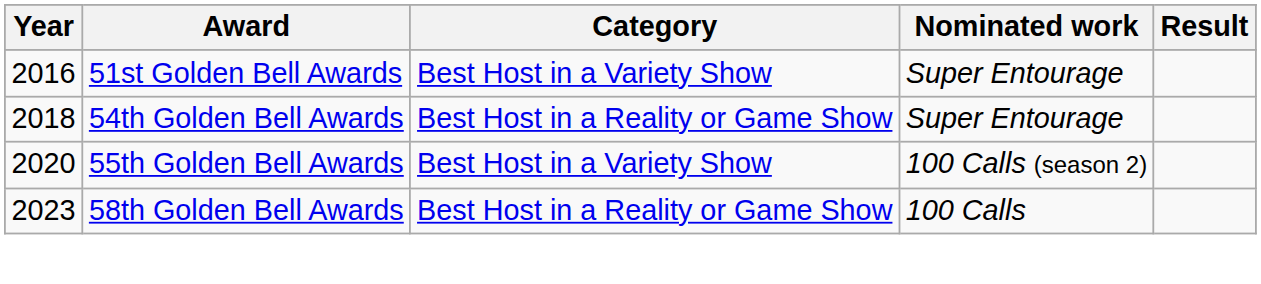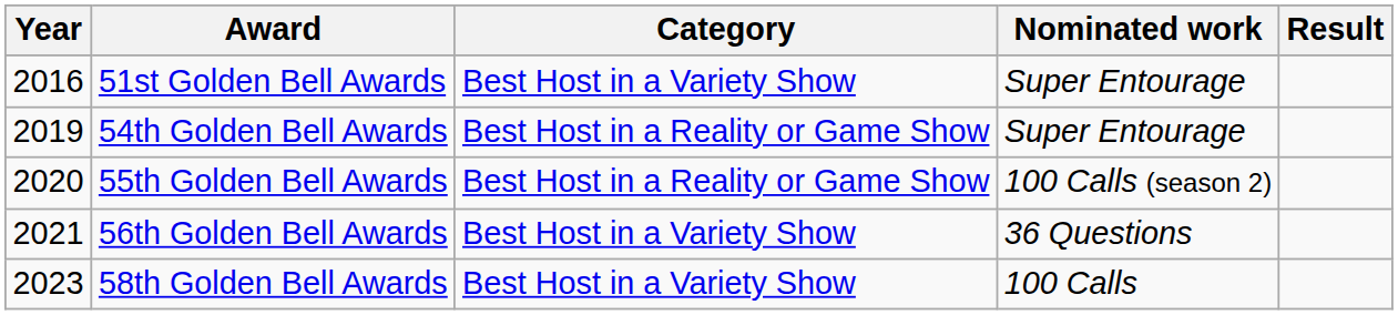54th Golden Bell Awards | Year: 2018 -> 2019
55th Golden Bell Awards | Category: Best Host in a Variety Show -> Best Host in a Reality or Game Show
+ row: 2021 | 56th Golden Bell Awards | Best Host in a Variety Show | 36 Questions
58th Golden Bell Awards | Category: Best Host in a Reality or Game Show -> Best Host in a Variety Show
